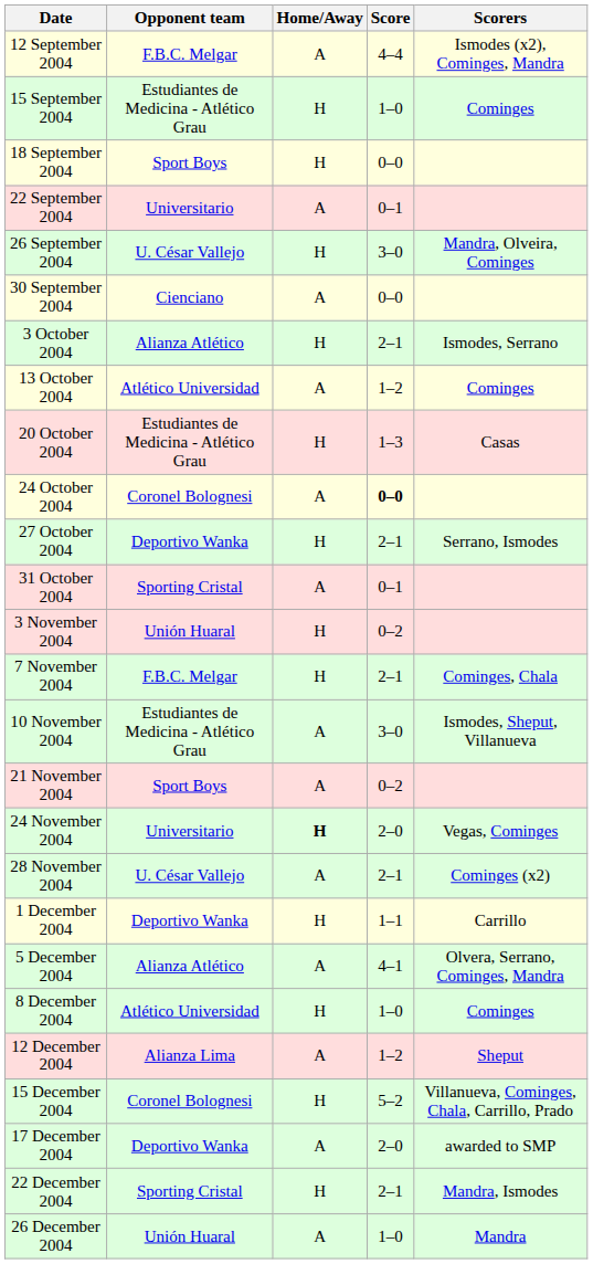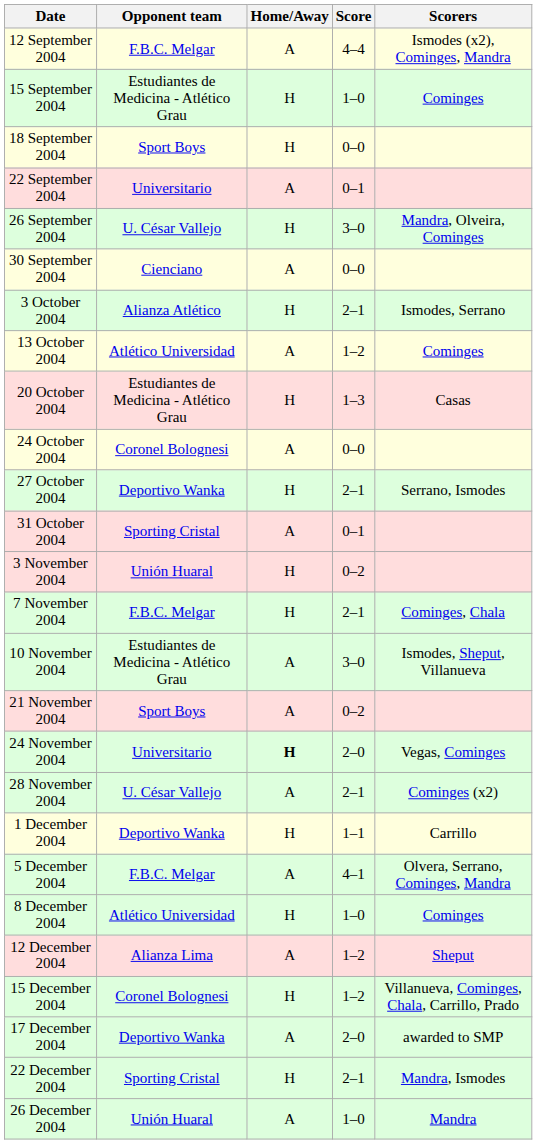24 October 2004 | Score: bold -> normal
5 December 2004 | Opponent team: Alianza Atlético -> F.B.C. Melgar
15 December 2004 | Score: 5–2 -> 1–2
